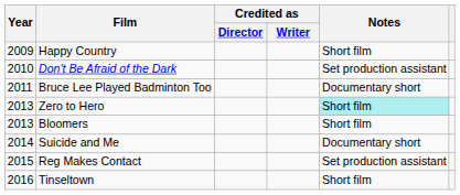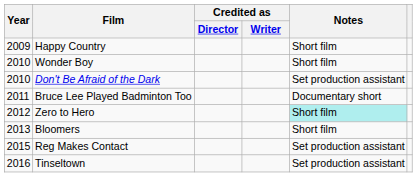+ row: 2010 | Wonder Boy | Short film
Zero to Hero | Year: 2013 -> 2012
- row: 2014 | Suicide and Me | Documentary short
Tinseltown | Notes: Short film -> Set production assistant
